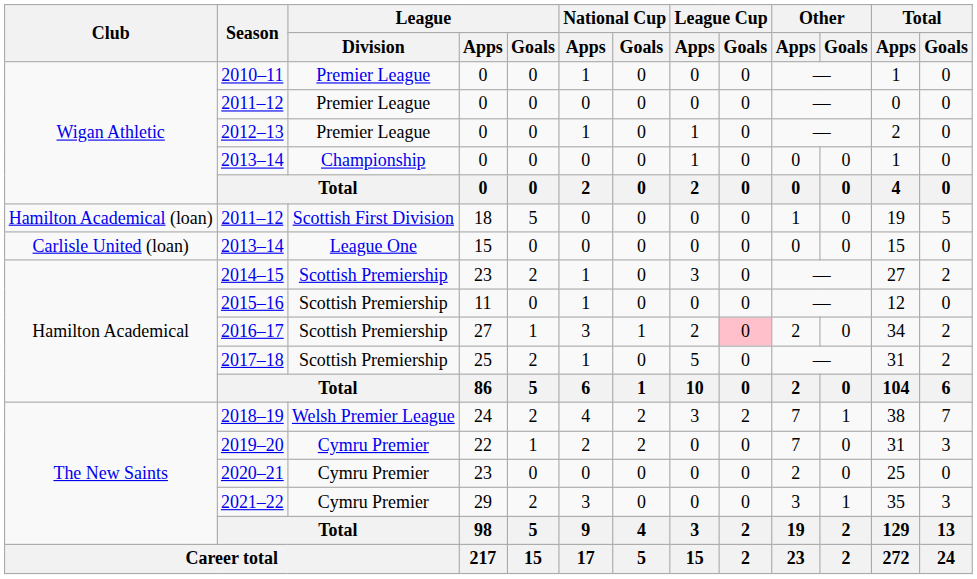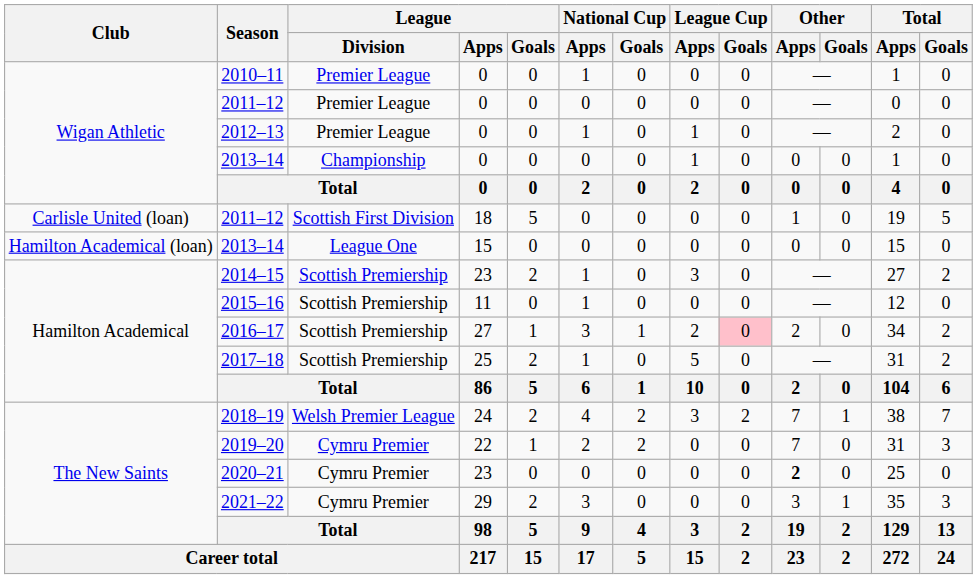2011–12 / 18 | Club: Hamilton Academical (loan) -> Carlisle United (loan)
2013–14 / 15 | Club: Carlisle United (loan) -> Hamilton Academical (loan)
2020–21 | Other / Apps: normal -> bold
